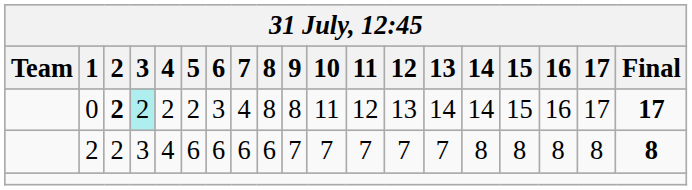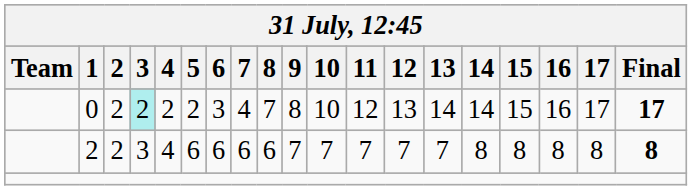0 | 2: bold -> normal
0 | 8: 8 -> 7
0 | 10: 11 -> 10
